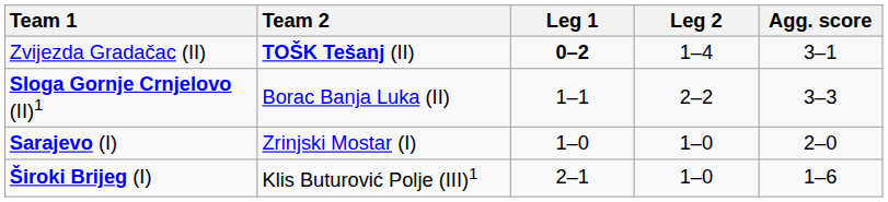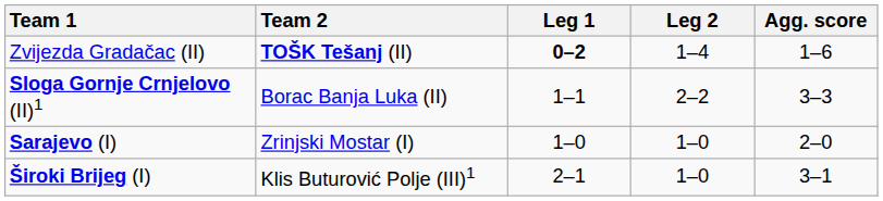Zvijezda Gradačac (II) | Agg. score: 3–1 -> 1–6
Široki Brijeg (I) | Agg. score: 1–6 -> 3–1
